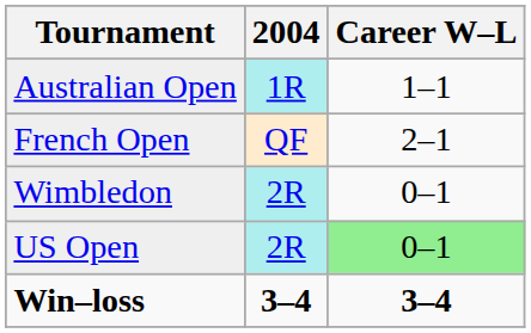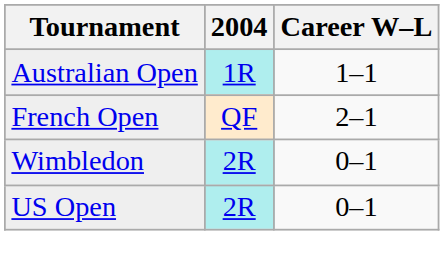US Open | Career W–L: lightgreen background -> no background
- row: Win–loss | 3–4 | 3–4
